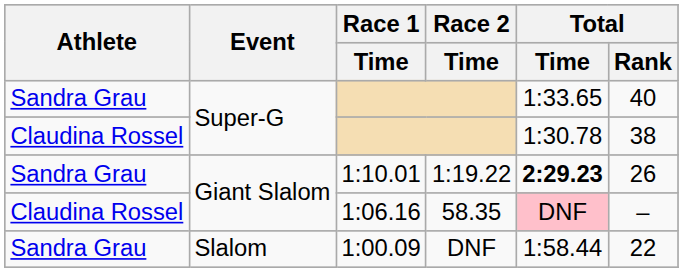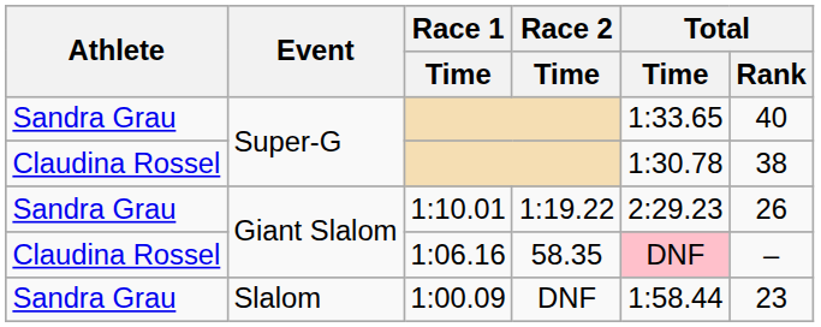1:10.01 | Total / Time: bold -> normal
1:00.09 | Total / Rank: 22 -> 23
